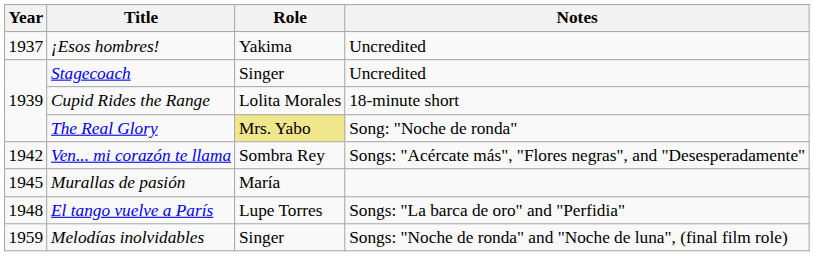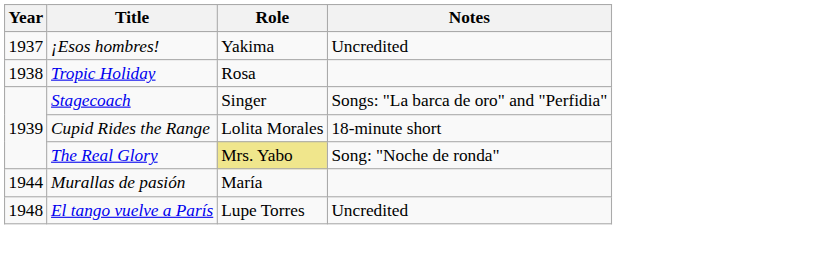+ row: 1938 | Tropic Holiday | Rosa
Stagecoach | Notes: Uncredited -> Songs: "La barca de oro" and "Perfidia"
- row: 1942 | Ven... mi corazón te llama | Sombra Rey | Songs: "Acércate más", "Flores negras", and "Desesperadamente"
Murallas de pasión | Year: 1945 -> 1944
El tango vuelve a París | Notes: Songs: "La barca de oro" and "Perfidia" -> Uncredited
- row: 1959 | Melodías inolvidables | Singer | Songs: "Noche de ronda" and "Noche de luna", (final film role)
